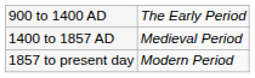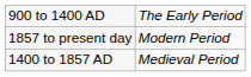rows swapped: 1400 to 1857 AD <-> 1857 to present day
